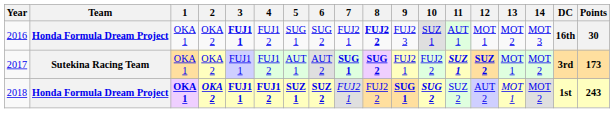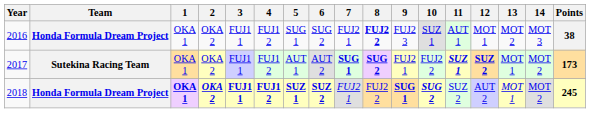- column: DC | 16th | 3rd | 1st
2016 | 3: bold -> normal
2016 | Points: 30 -> 38
2018 | Points: 243 -> 245
